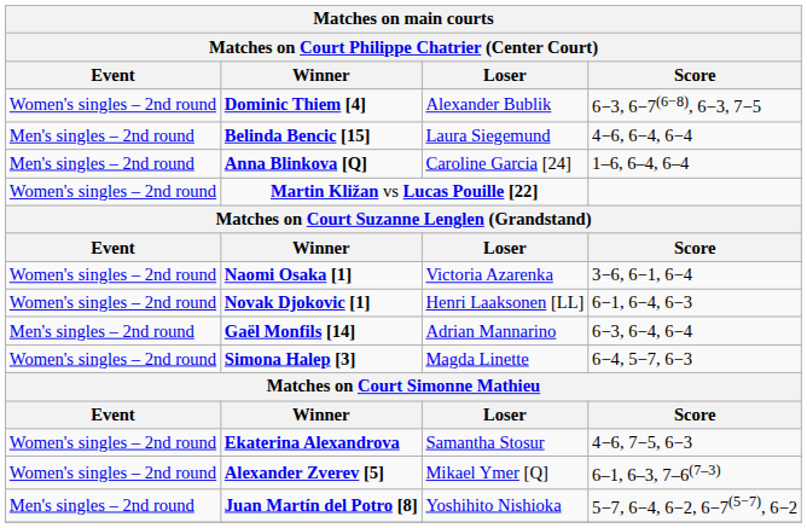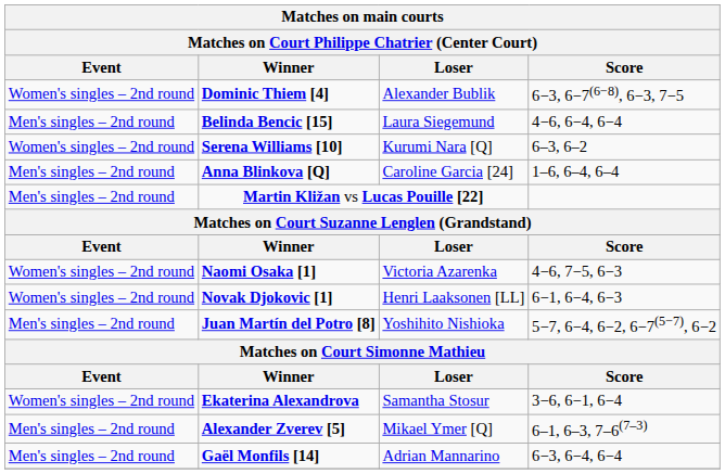+ row: Women's singles – 2nd round | Serena Williams [10] | Kurumi Nara [Q] | 6–3, 6–2
Martin Kližan vs Lucas Pouille [22] | Event: Women's singles – 2nd round -> Men's singles – 2nd round
Naomi Osaka [1] | Score: 3−6, 6−1, 6−4 -> 4−6, 7−5, 6−3
rows swapped: Gaël Monfils [14] <-> Juan Martín del Potro [8]
- row: Women's singles – 2nd round | Simona Halep [3] | Magda Linette | 6−4, 5−7, 6−3
Ekaterina Alexandrova | Score: 4−6, 7−5, 6−3 -> 3−6, 6−1, 6−4
Alexander Zverev [5] | Event: Women's singles – 2nd round -> Men's singles – 2nd round
